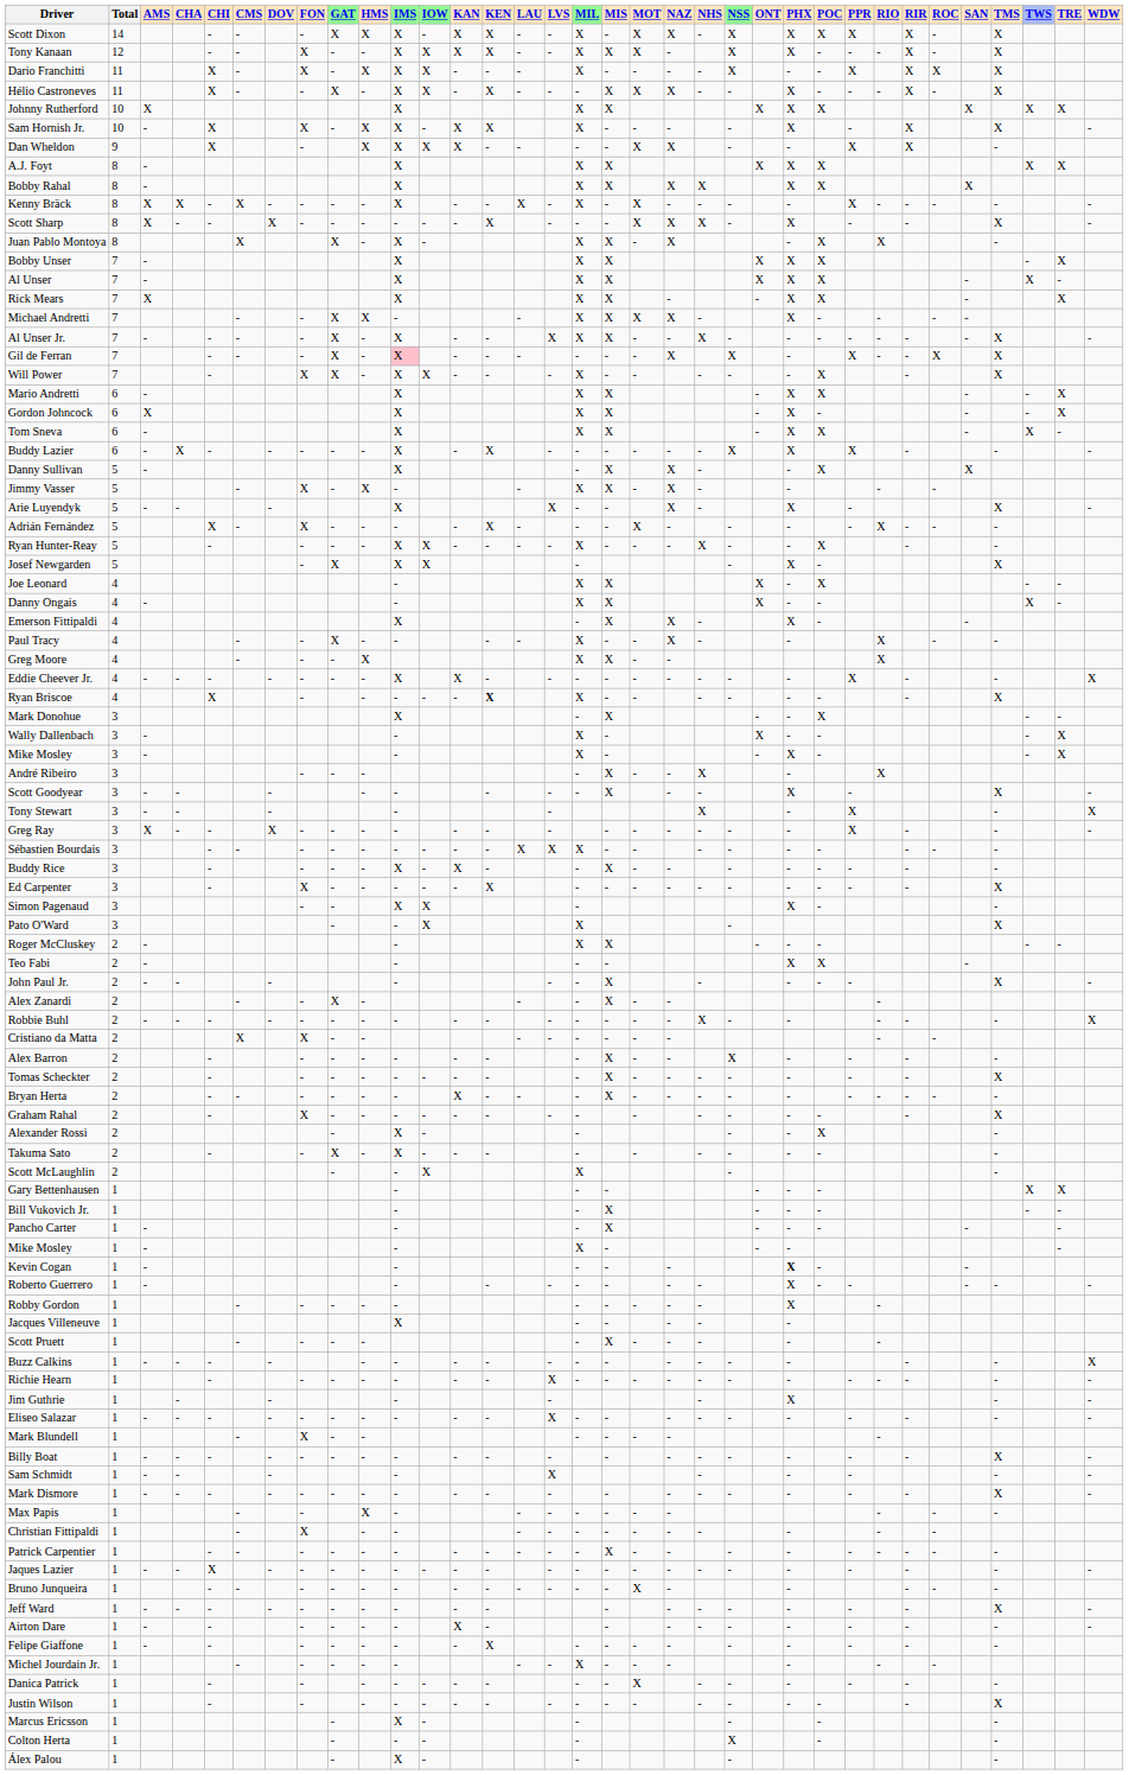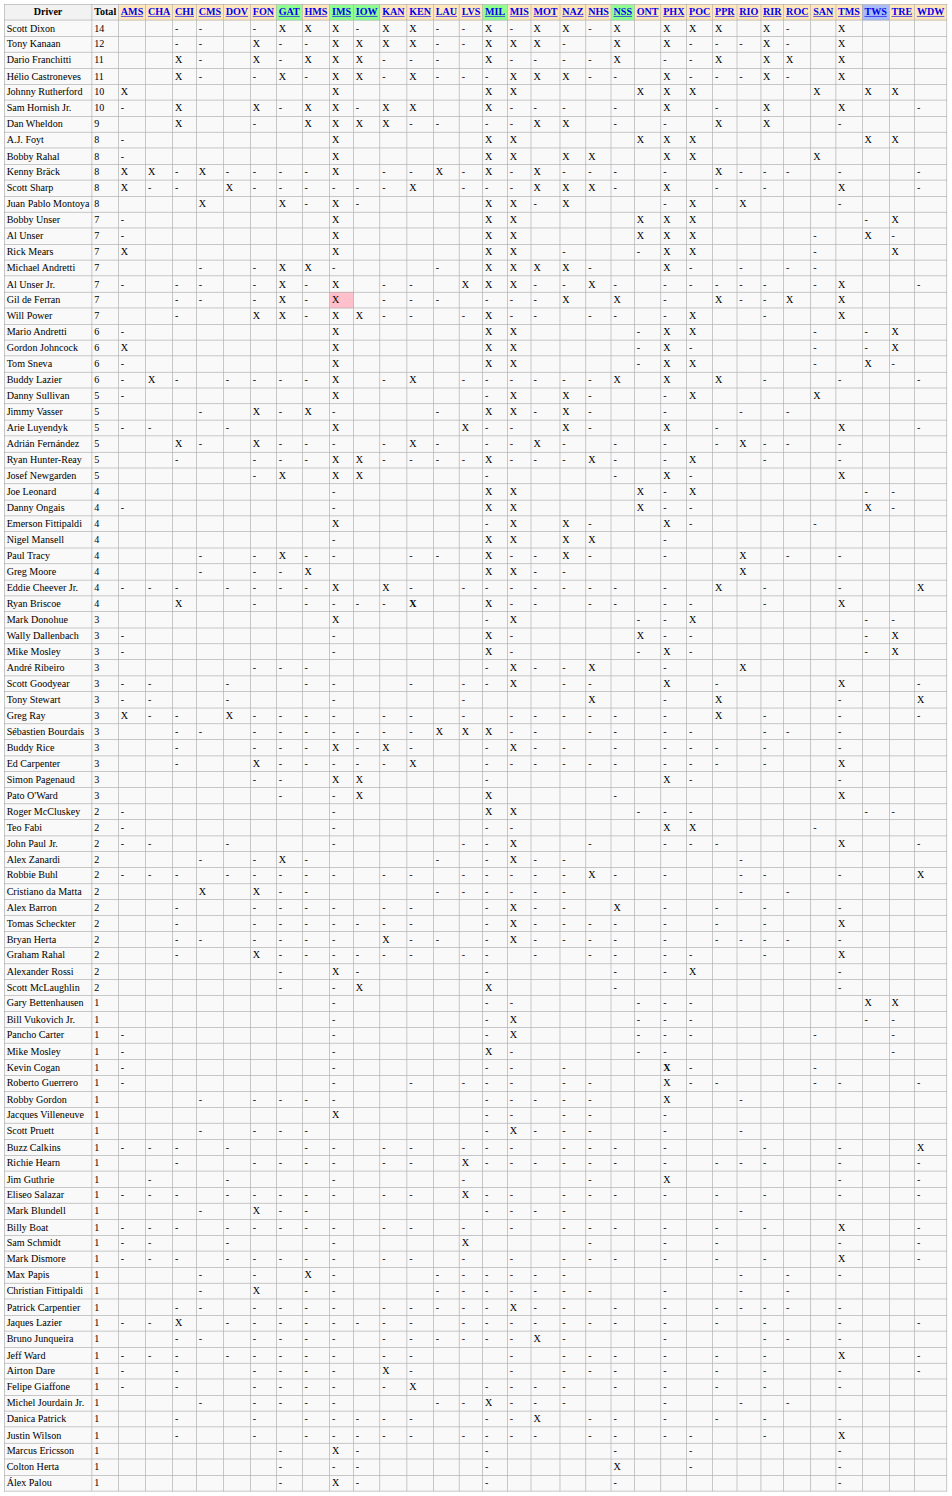+ row: Nigel Mansell | 4 | - | X | X | X | X | -
- row: Takuma Sato | 2 | - | - | X | - | X | - | - | - | - | - | - | - | - | - | -
